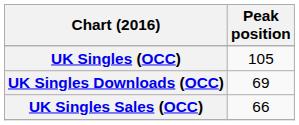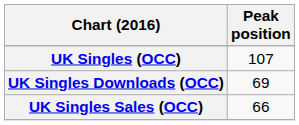UK Singles (OCC) | Peak position: 105 -> 107
